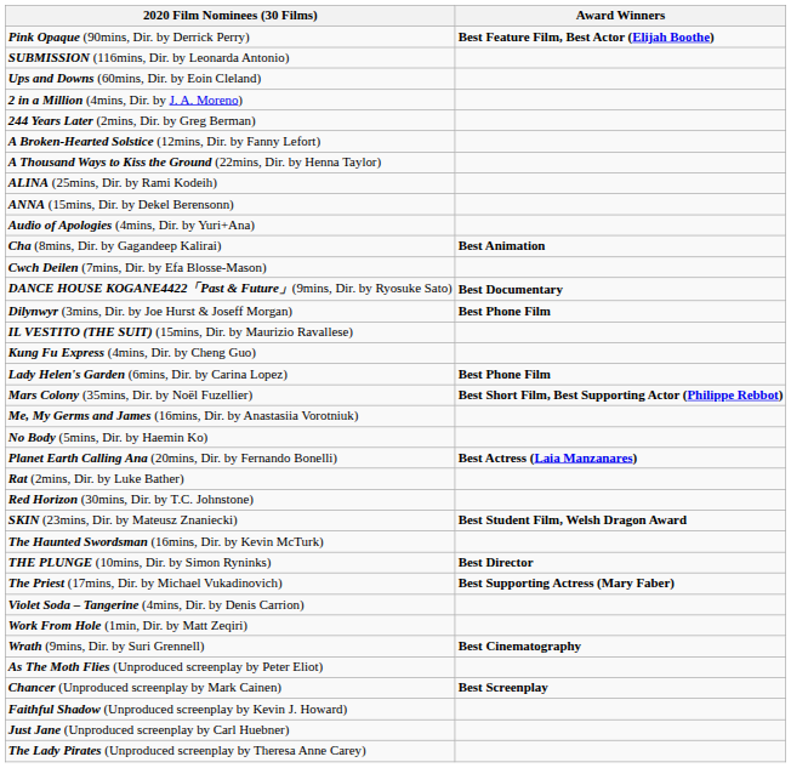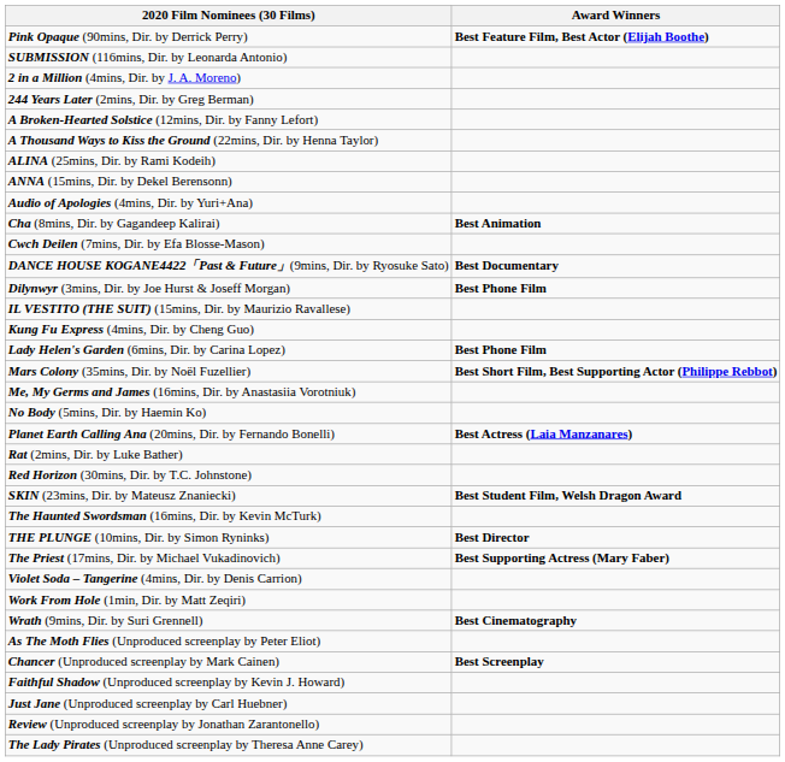- row: Ups and Downs (60mins, Dir. by Eoin Cleland)
+ row: Review (Unproduced screenplay by Jonathan Zarantonello)
